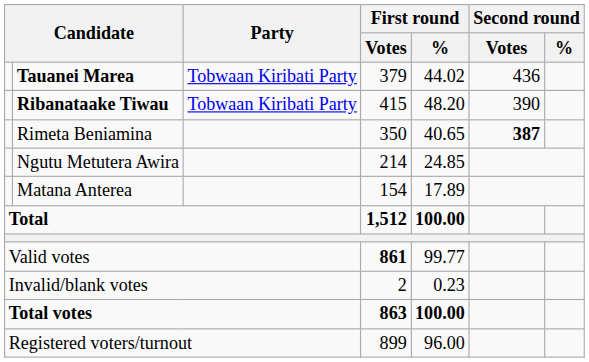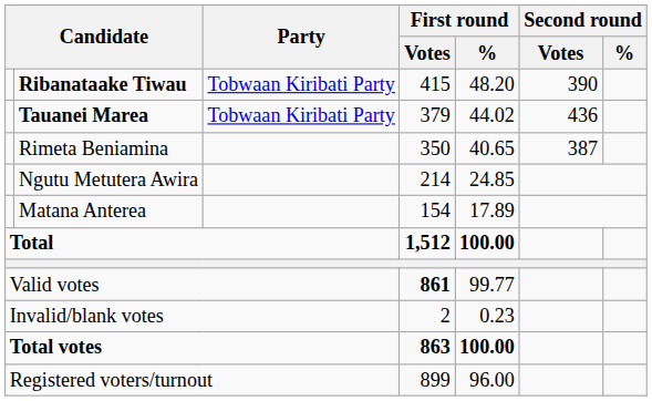rows swapped: Ribanataake Tiwau <-> Tauanei Marea
Rimeta Beniamina | Second round / Votes: bold -> normal
